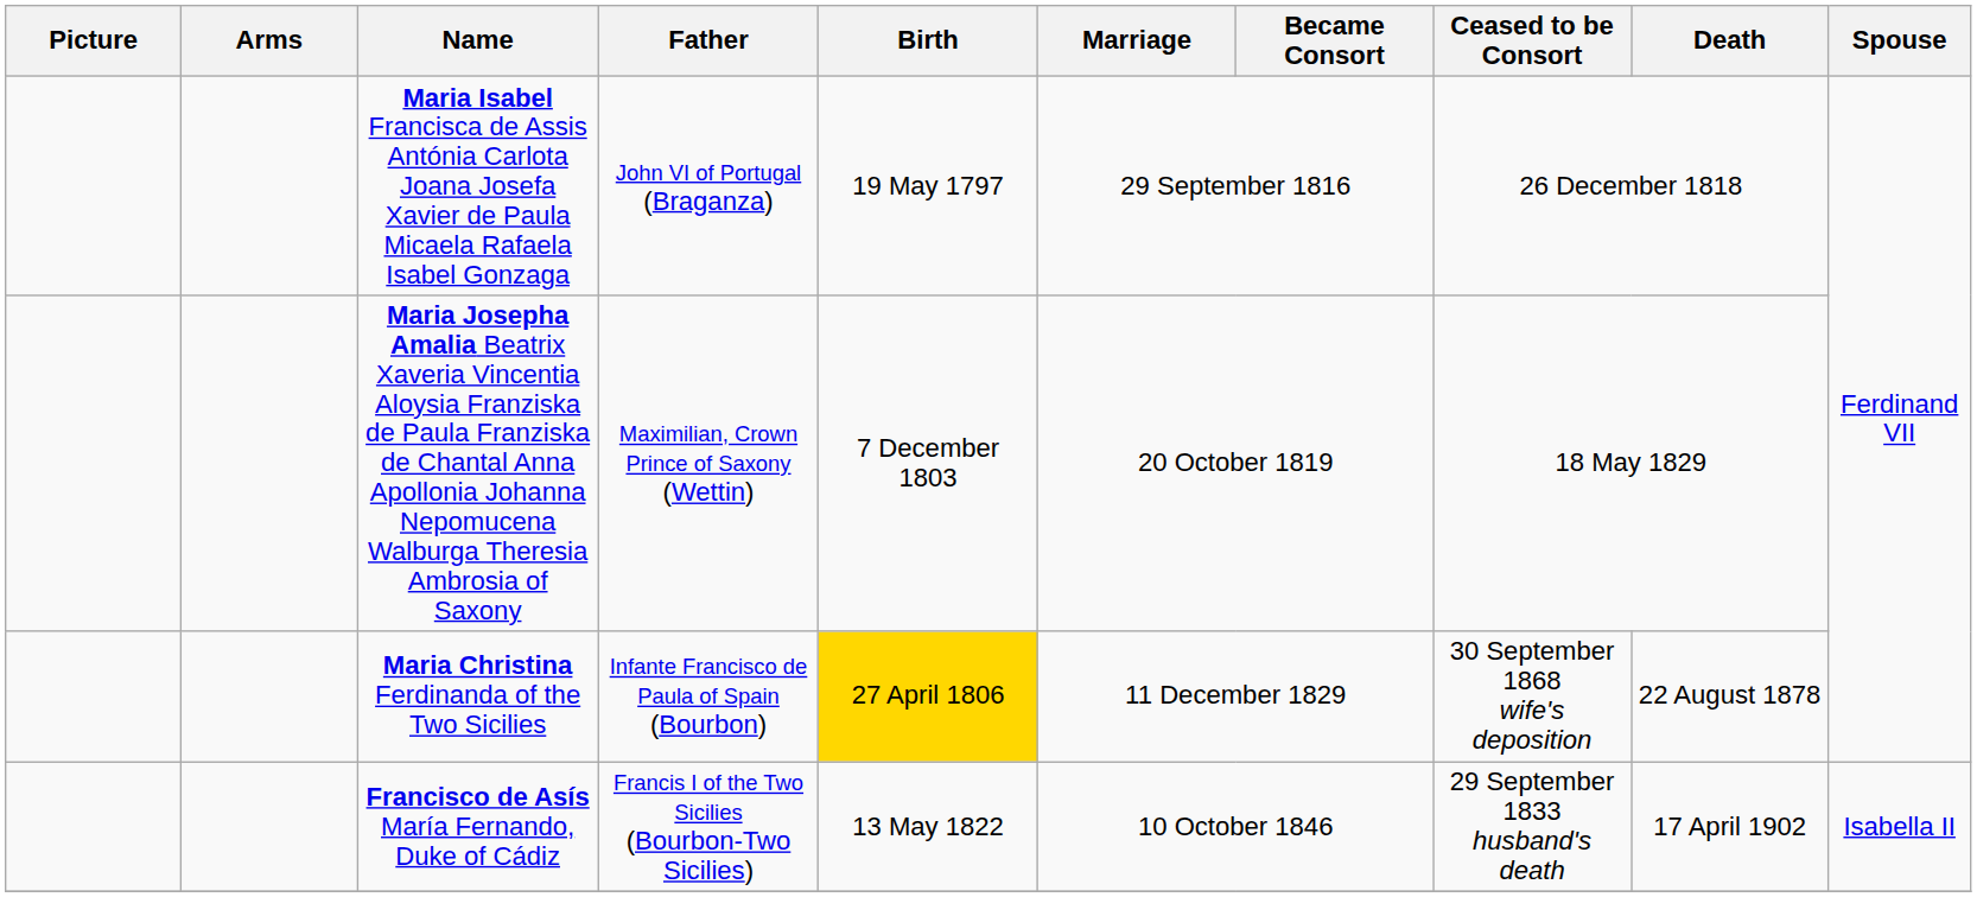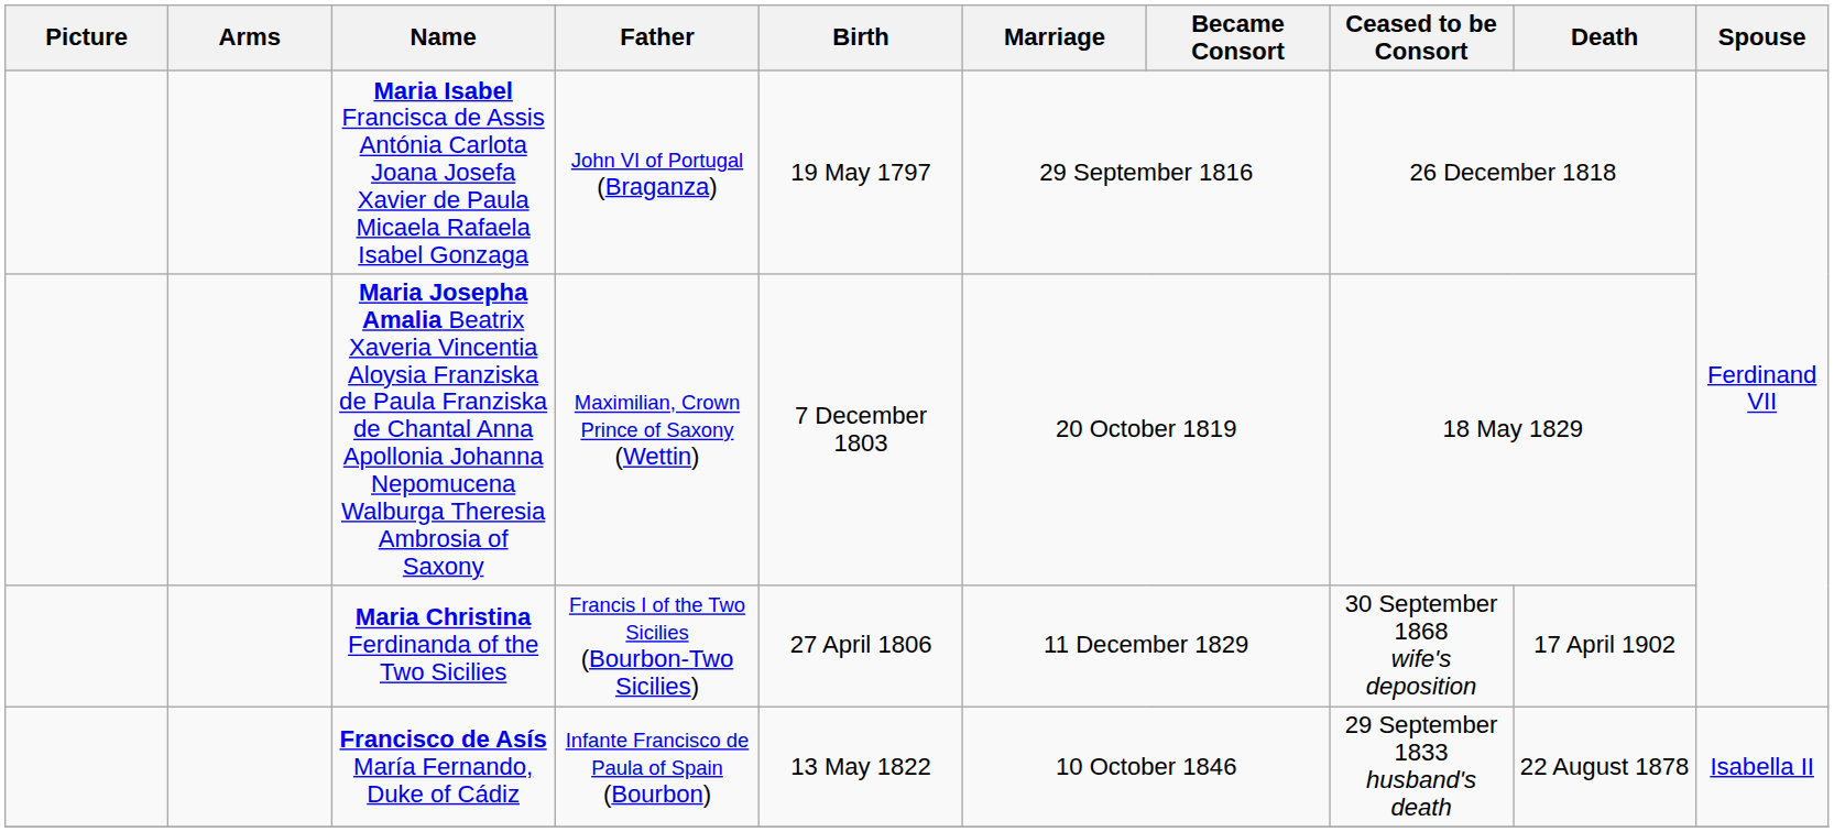Maria Christina Ferdinanda of the Two Sicilies | Father: Infante Francisco de Paula of Spain (Bourbon) -> Francis I of the Two Sicilies (Bourbon-Two Sicilies)
Maria Christina Ferdinanda of the Two Sicilies | Birth: gold background -> no background
Maria Christina Ferdinanda of the Two Sicilies | Death: 22 August 1878 -> 17 April 1902
Francisco de Asís María Fernando, Duke of Cádiz | Father: Francis I of the Two Sicilies (Bourbon-Two Sicilies) -> Infante Francisco de Paula of Spain (Bourbon)
Francisco de Asís María Fernando, Duke of Cádiz | Death: 17 April 1902 -> 22 August 1878
